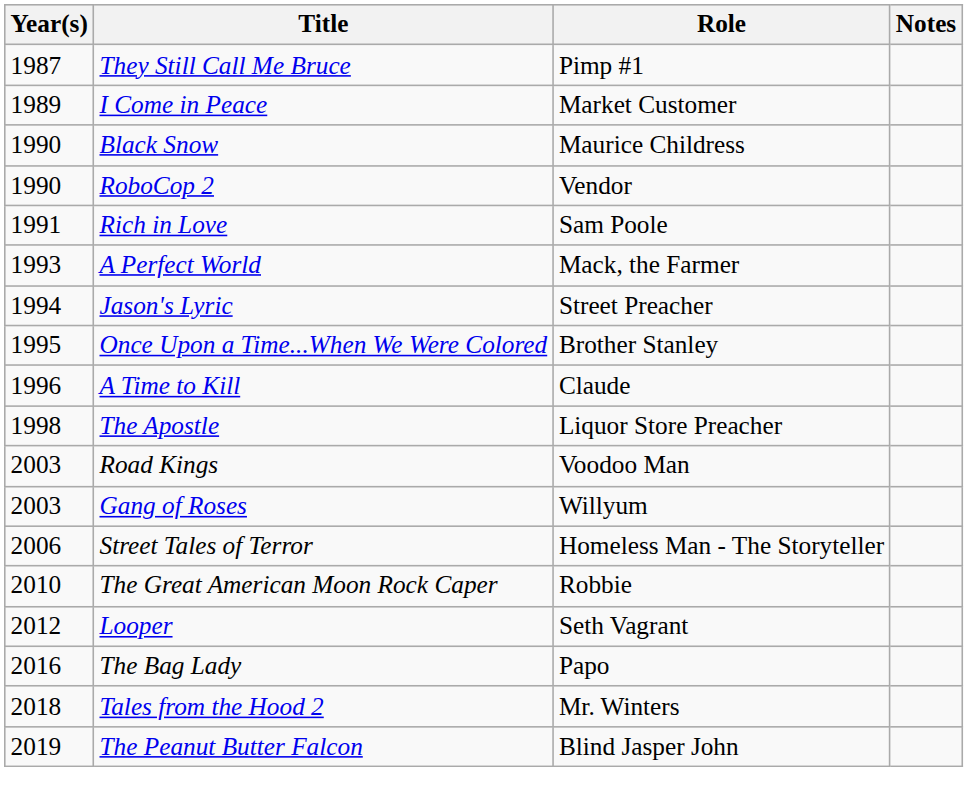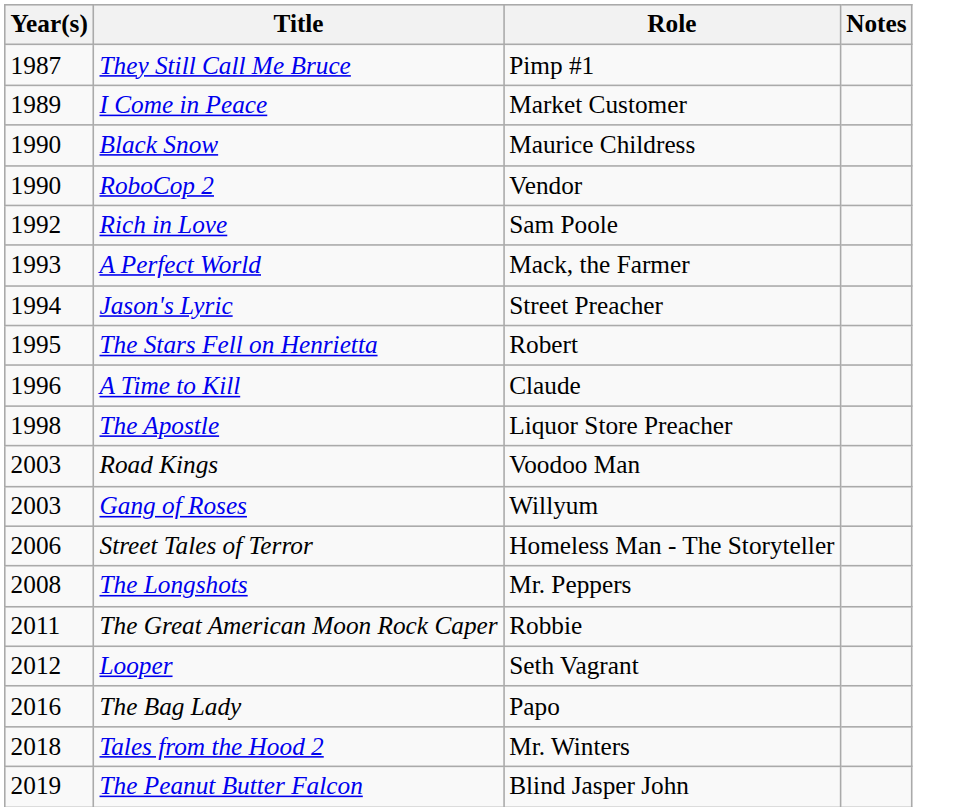Rich in Love | Year(s): 1991 -> 1992
+ row: 1995 | The Stars Fell on Henrietta | Robert
- row: 1995 | Once Upon a Time...When We Were Colored | Brother Stanley
+ row: 2008 | The Longshots | Mr. Peppers
The Great American Moon Rock Caper | Year(s): 2010 -> 2011
